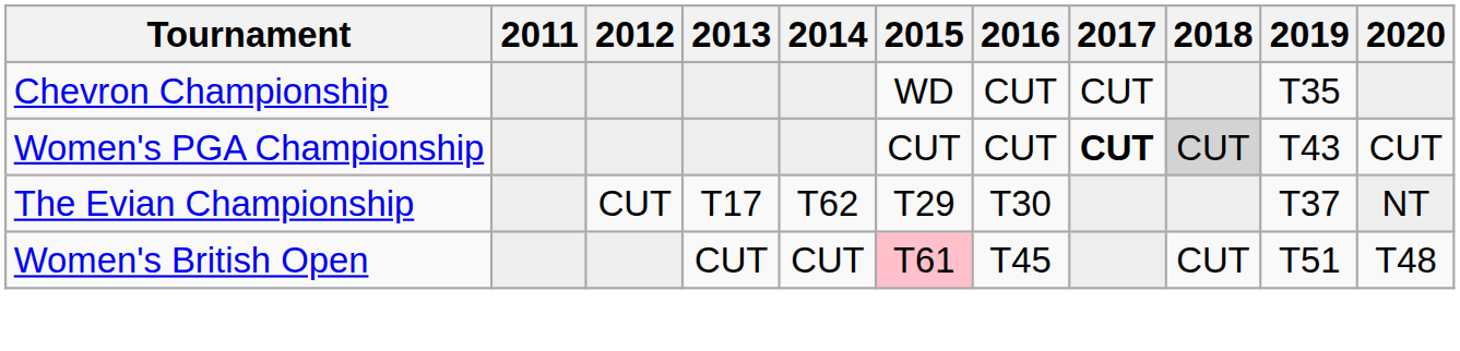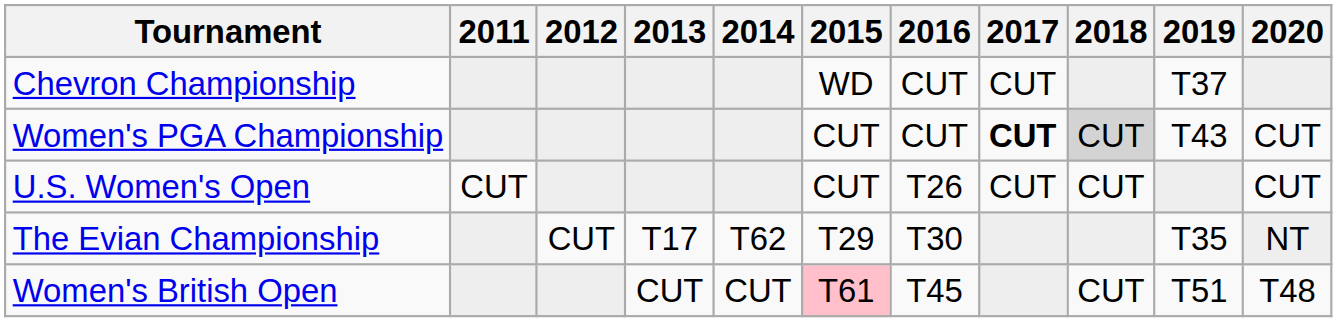Chevron Championship | 2019: T35 -> T37
+ row: U.S. Women's Open | CUT | CUT | T26 | CUT | CUT | CUT
The Evian Championship | 2019: T37 -> T35
